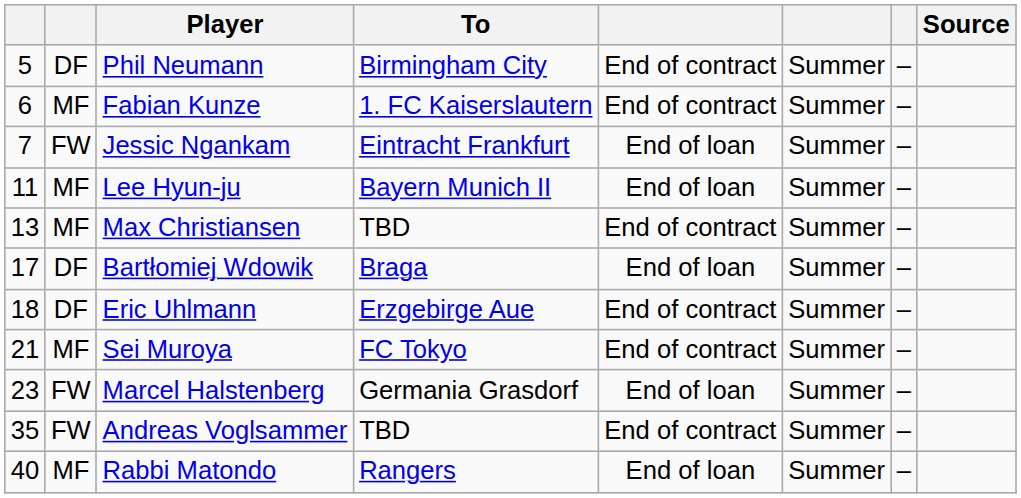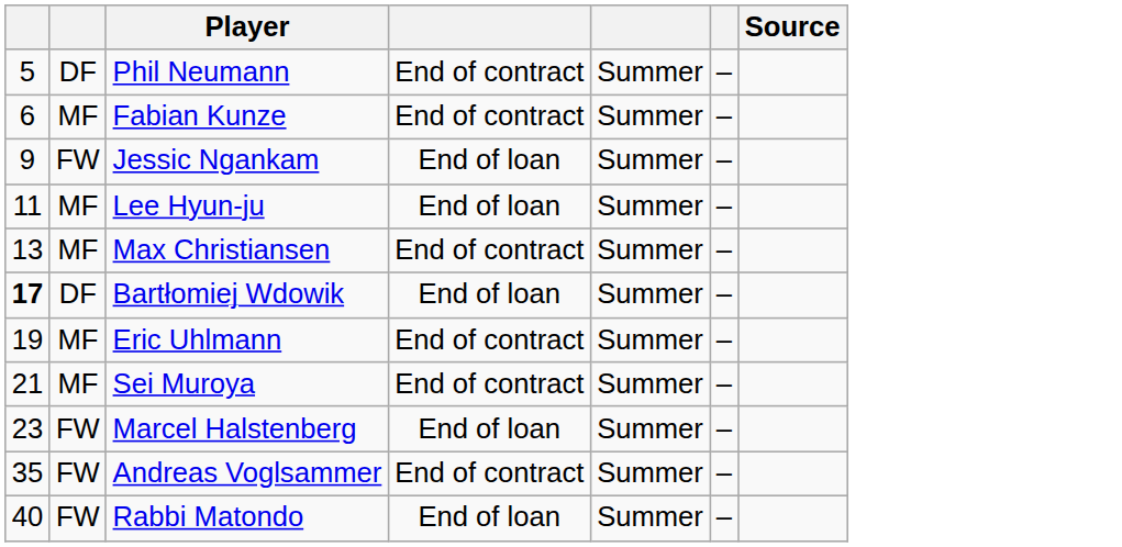- column: To | Birmingham City | 1. FC Kaiserslautern | Eintracht Frankfurt | Bayern Munich II | TBD | Braga | Erzgebirge Aue | FC Tokyo | Germania Grasdorf | TBD | Rangers
Jessic Ngankam | column 1: 7 -> 9
Bartłomiej Wdowik | column 1: normal -> bold
Eric Uhlmann | column 1: 18 -> 19
Eric Uhlmann | column 2: DF -> MF
Rabbi Matondo | column 2: MF -> FW
